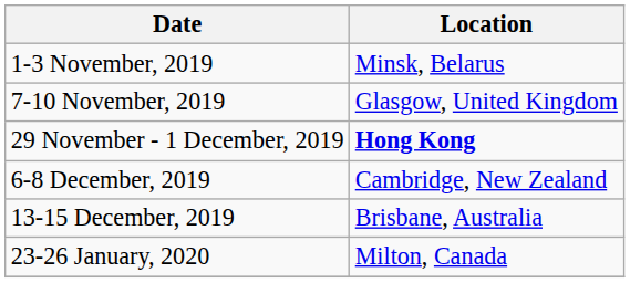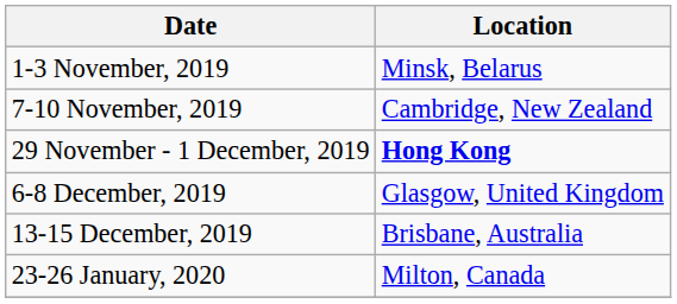7-10 November, 2019 | Location: Glasgow, United Kingdom -> Cambridge, New Zealand
6-8 December, 2019 | Location: Cambridge, New Zealand -> Glasgow, United Kingdom
